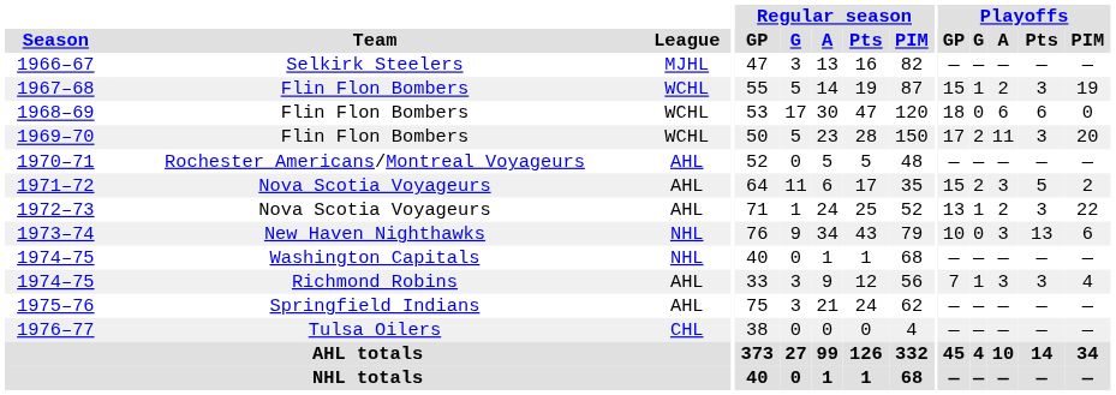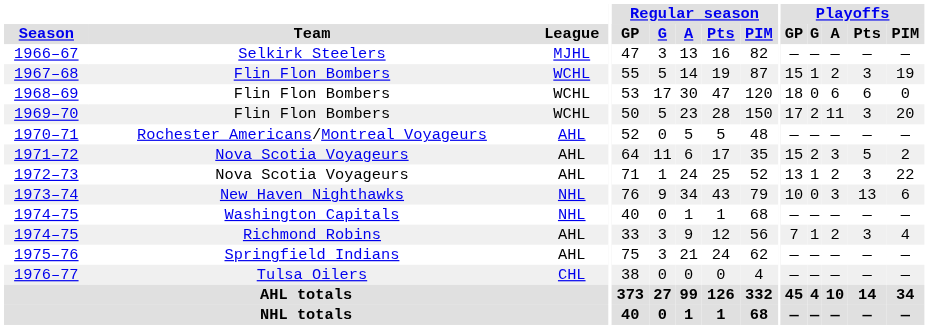1974–75 / Richmond Robins | Playoffs / A: 3 -> 2
